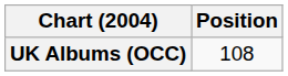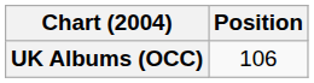UK Albums (OCC) | Position: 108 -> 106
